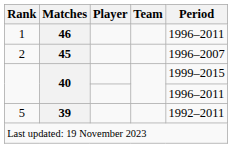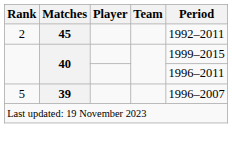- row: 1 | 46 | 1996–2011
2 | Period: 1996–2007 -> 1992–2011
5 | Period: 1992–2011 -> 1996–2007
